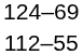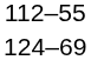rows swapped: 112–55 <-> 124–69
